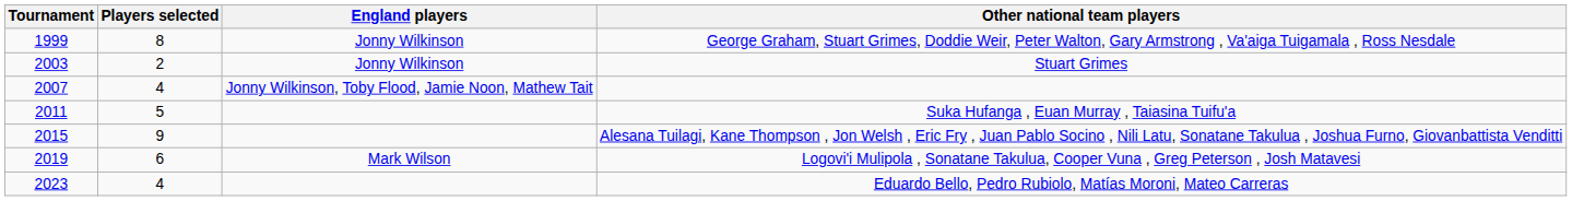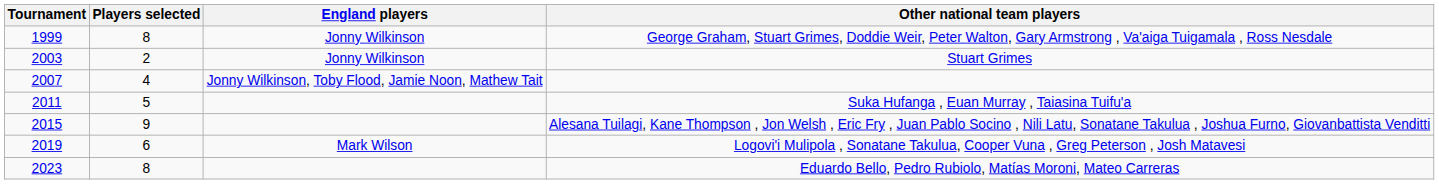Eduardo Bello, Pedro Rubiolo, Matías Moroni, Mateo Carreras | Players selected: 4 -> 8
